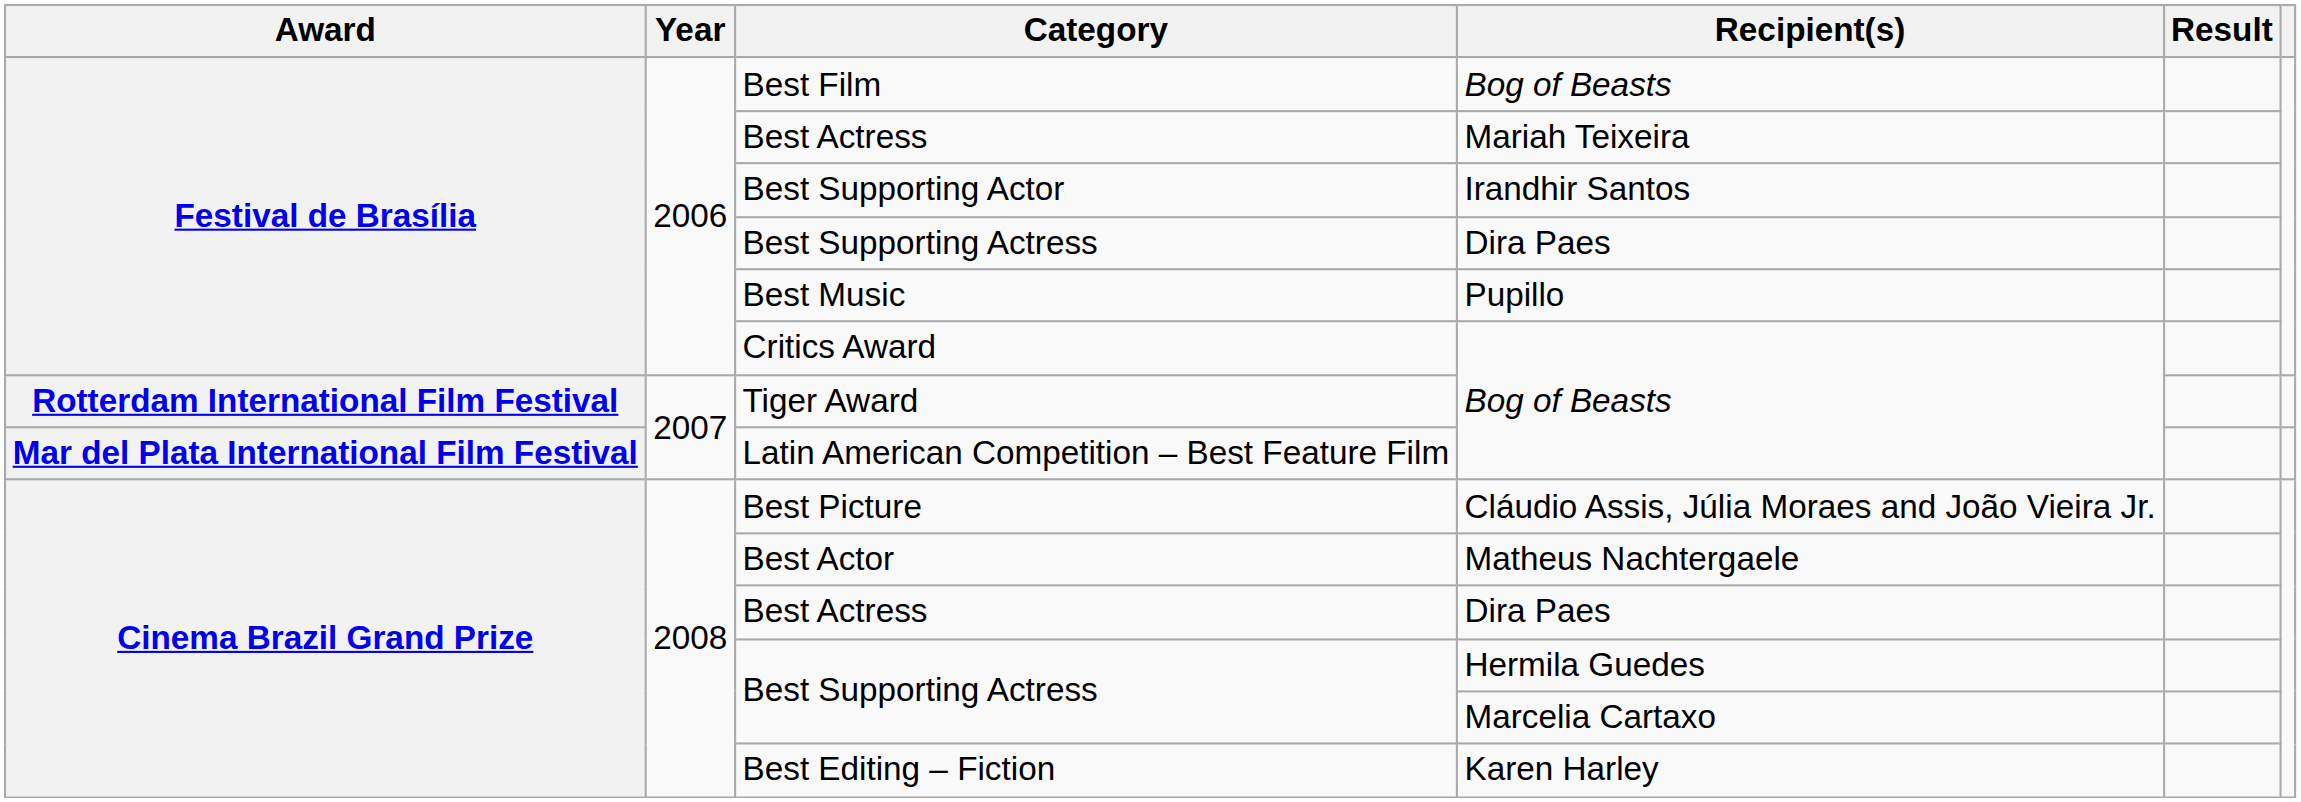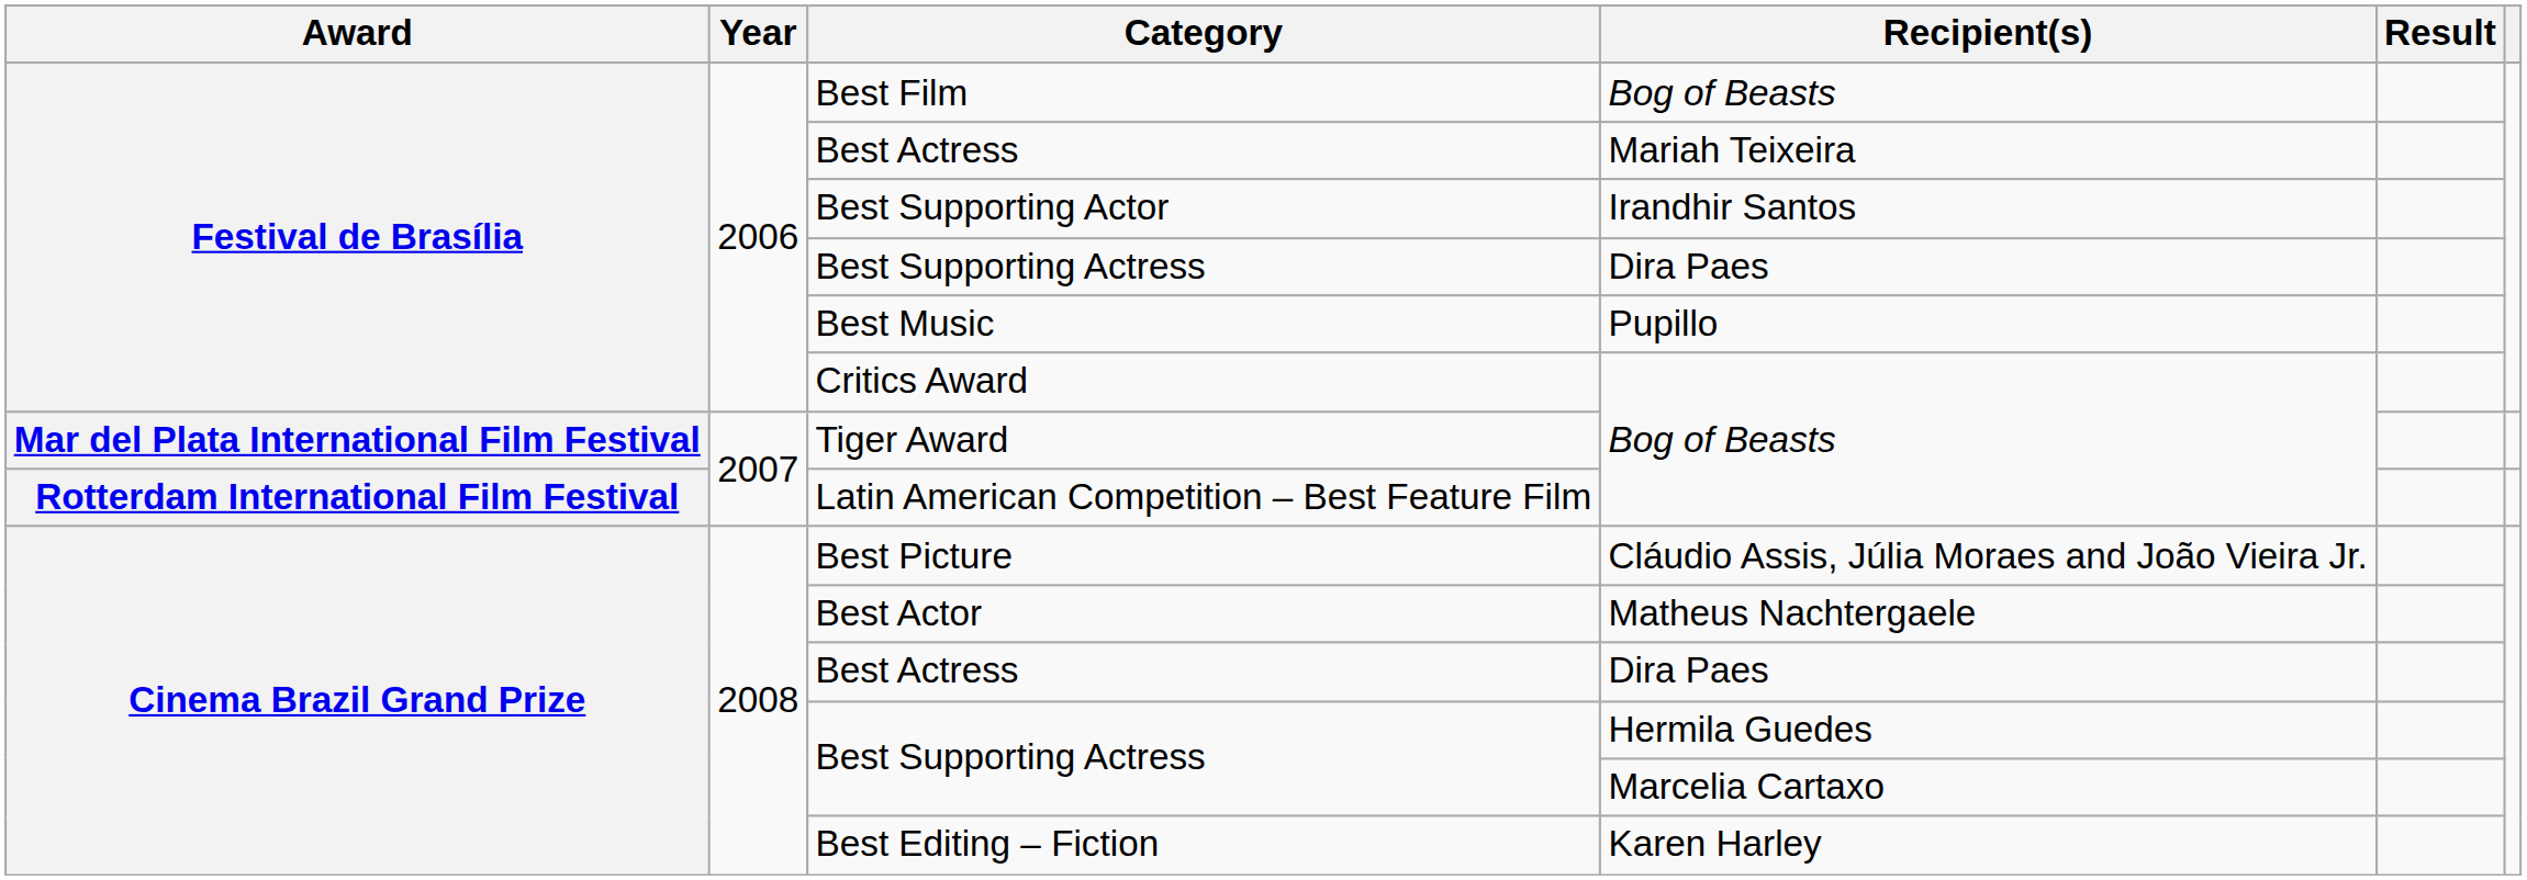Tiger Award | Award: Rotterdam International Film Festival -> Mar del Plata International Film Festival
Latin American Competition – Best Feature Film | Award: Mar del Plata International Film Festival -> Rotterdam International Film Festival
